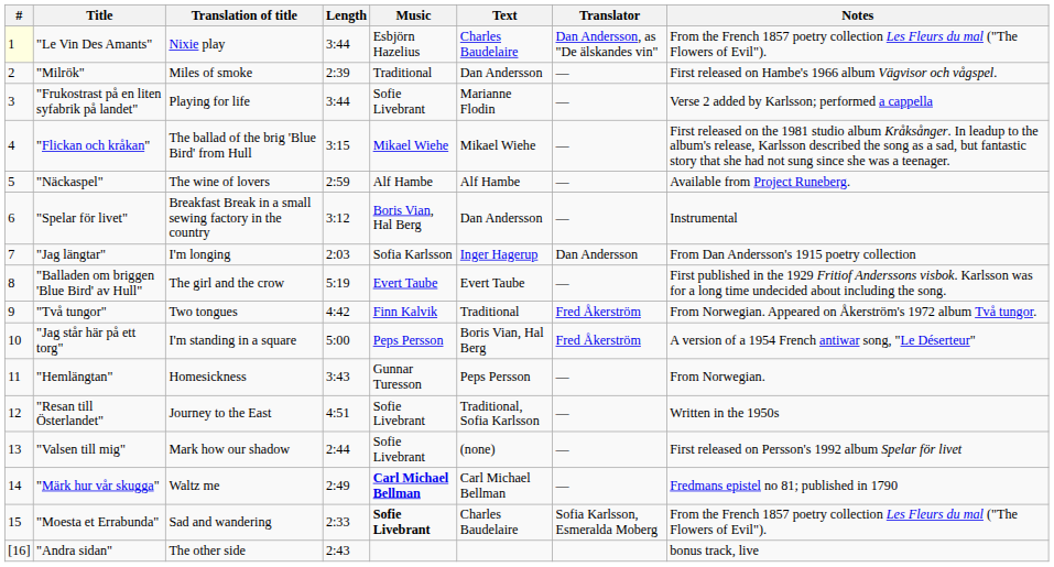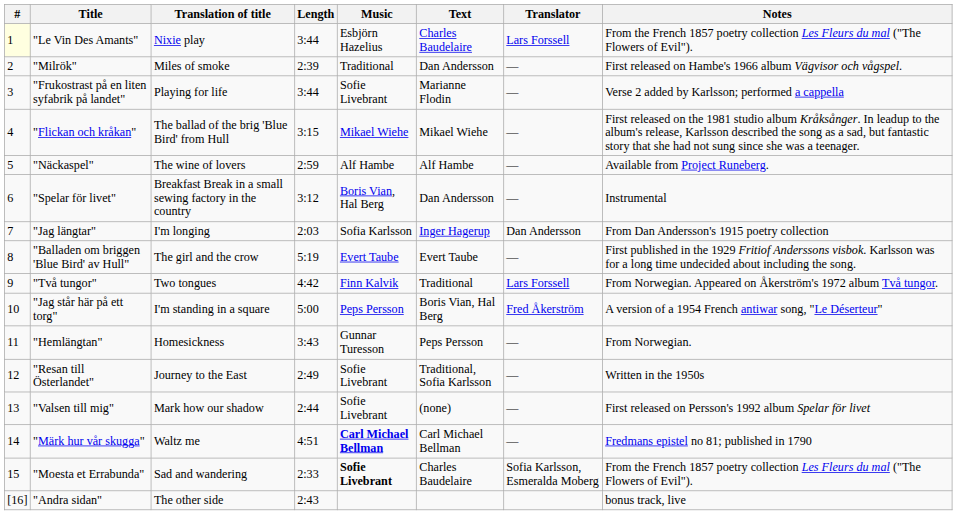"Le Vin Des Amants" | Translator: Dan Andersson, as "De älskandes vin" -> Lars Forssell
"Två tungor" | Translator: Fred Åkerström -> Lars Forssell
"Resan till Österlandet" | Length: 4:51 -> 2:49
"Märk hur vår skugga" | Length: 2:49 -> 4:51
